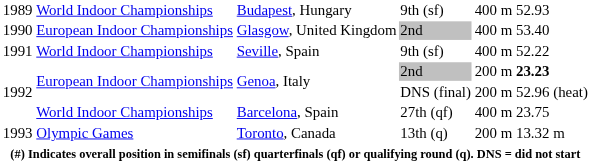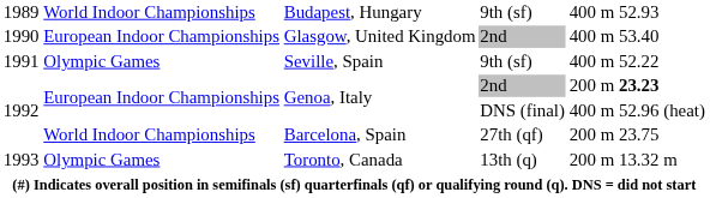Seville, Spain | column 2: World Indoor Championships -> Olympic Games
Genoa, Italy / DNS (final) | column 5: 200 m -> 400 m
Barcelona, Spain | column 5: 400 m -> 200 m
